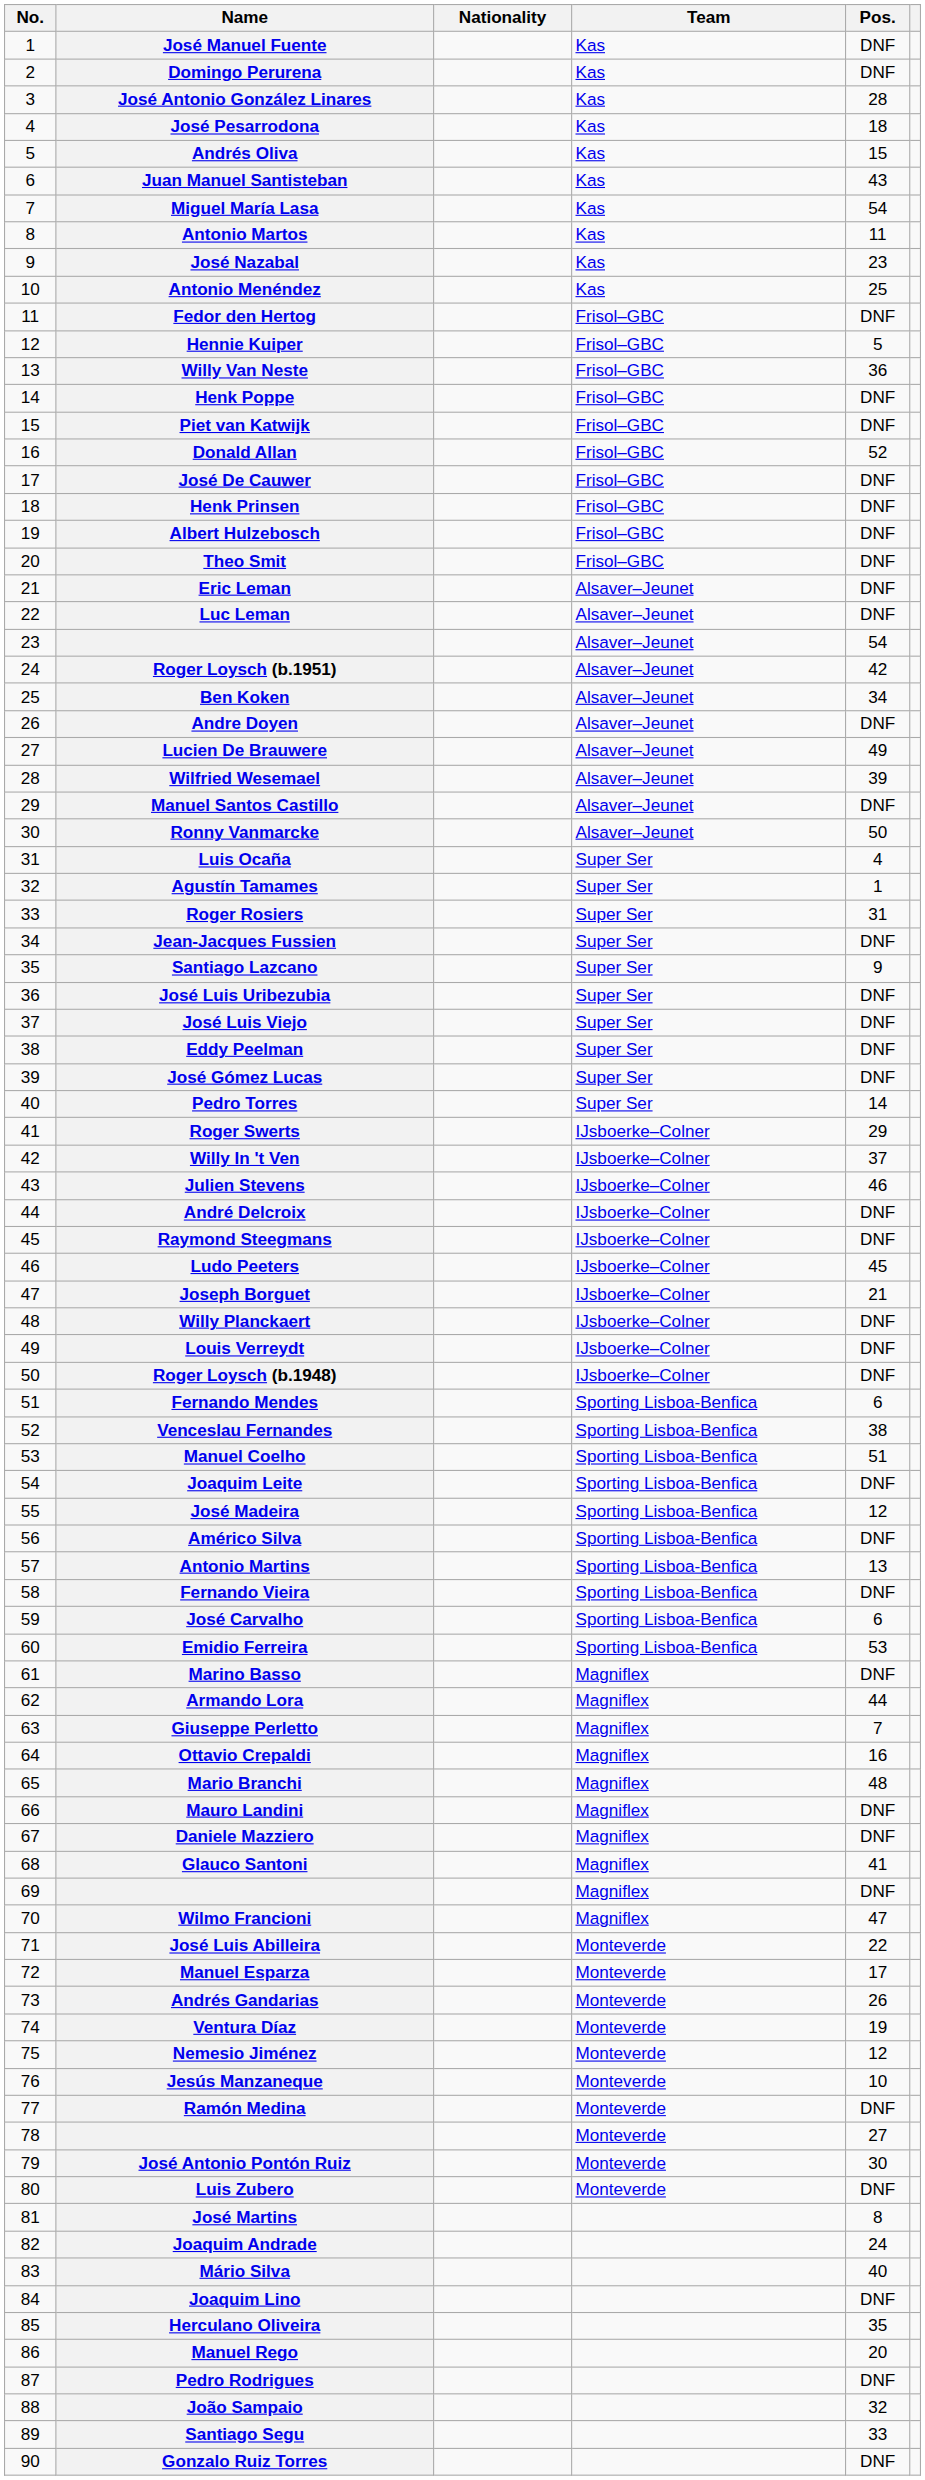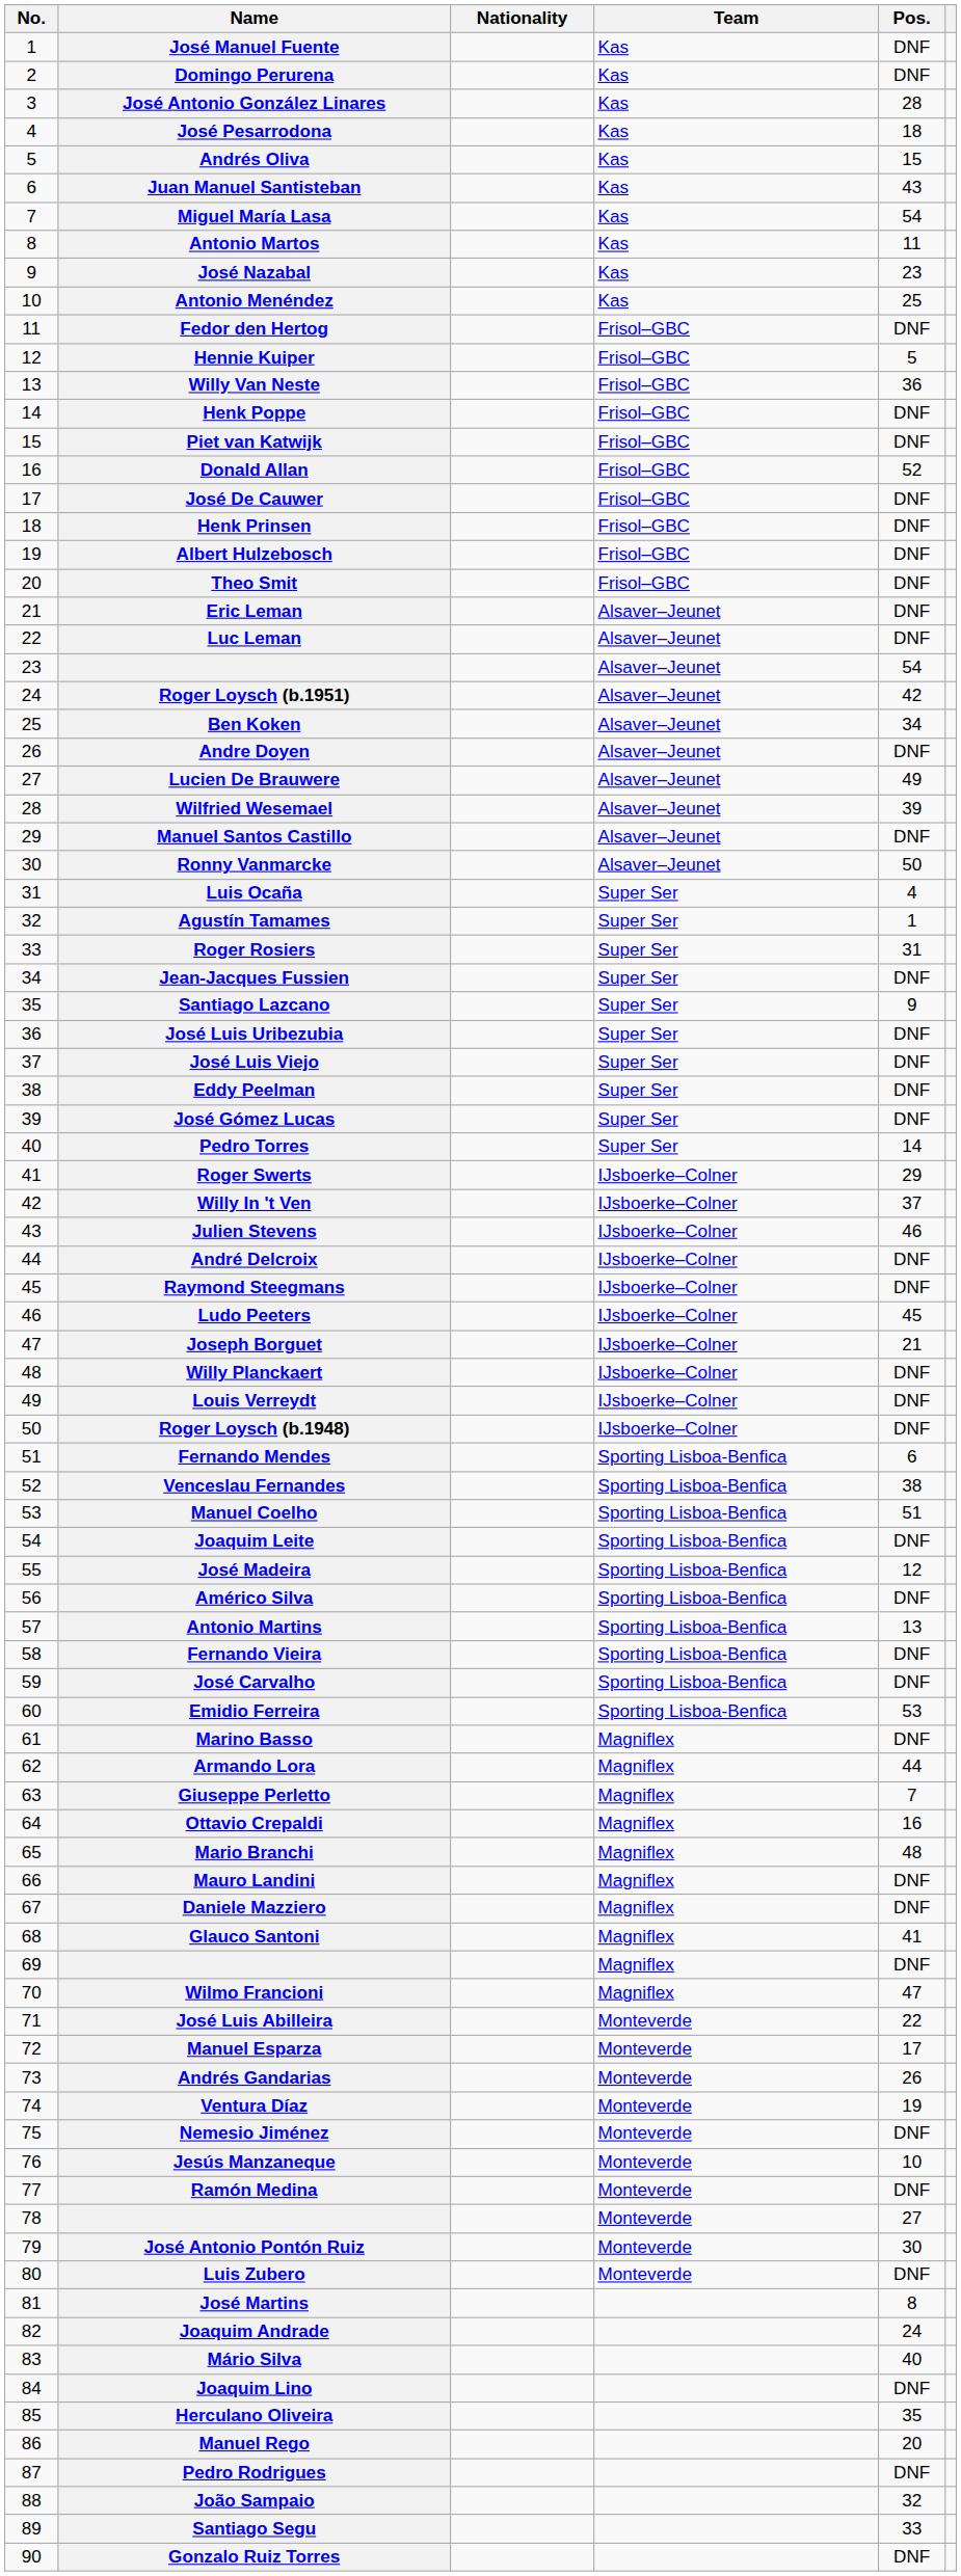José Carvalho | Pos.: 6 -> DNF
Nemesio Jiménez | Pos.: 12 -> DNF
